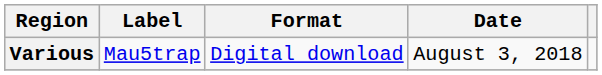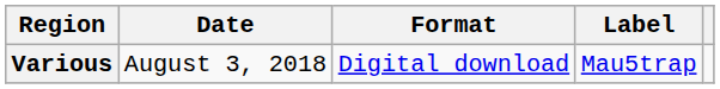columns swapped: Date <-> Label
